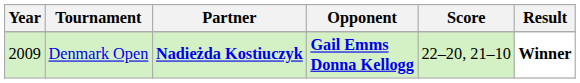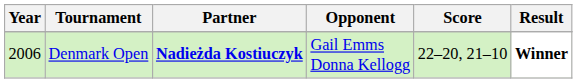Denmark Open | Year: 2009 -> 2006
Denmark Open | Opponent: bold -> normal
